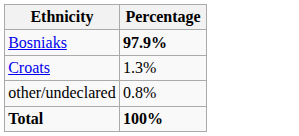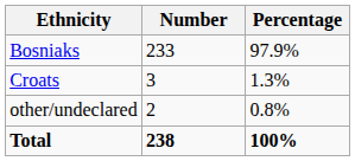+ column: Number | 233 | 3 | 2 | 238
Bosniaks | Percentage: bold -> normal
